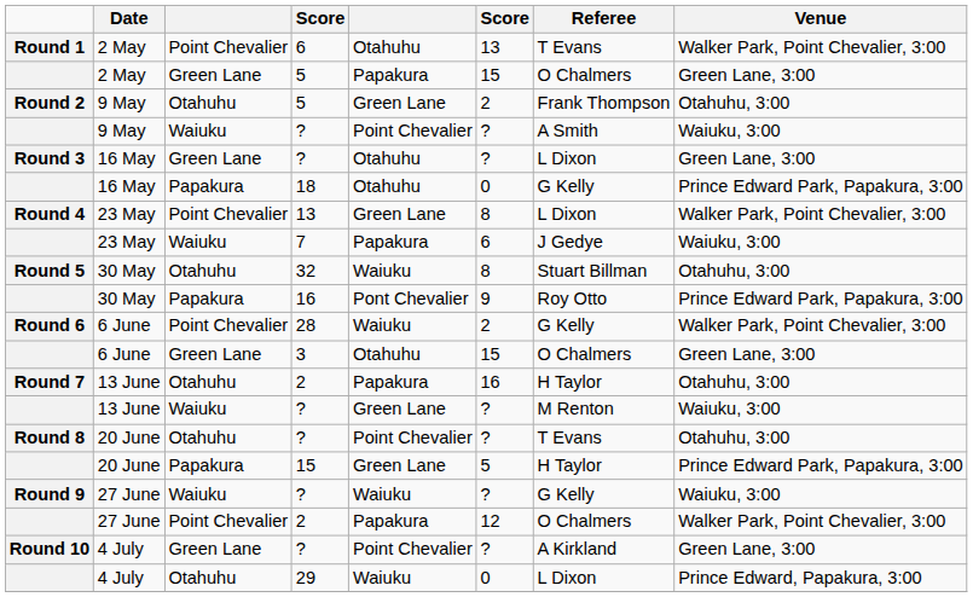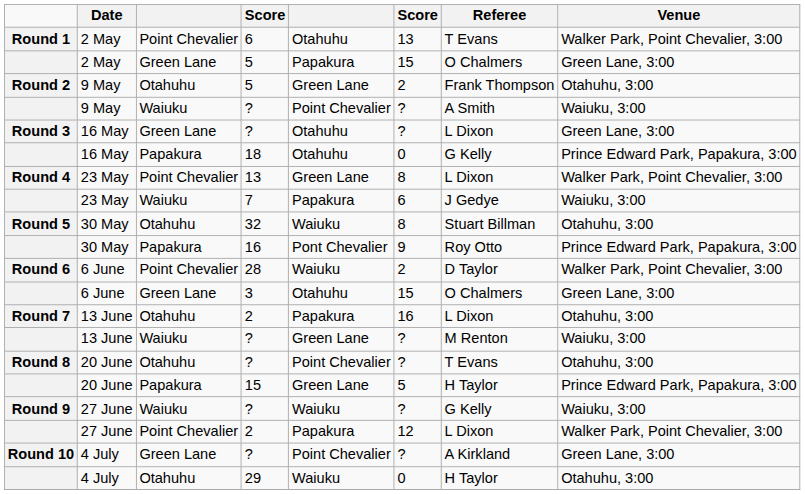28 | Referee: G Kelly -> D Taylor
13 June / 2 | Referee: H Taylor -> L Dixon
27 June / 2 | Referee: O Chalmers -> L Dixon
29 | Referee: L Dixon -> H Taylor
29 | Venue: Prince Edward, Papakura, 3:00 -> Otahuhu, 3:00
